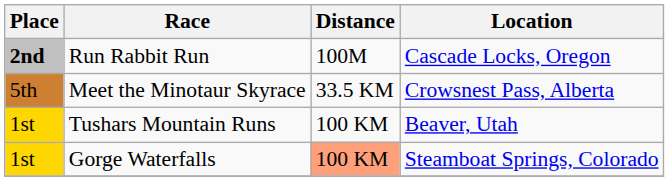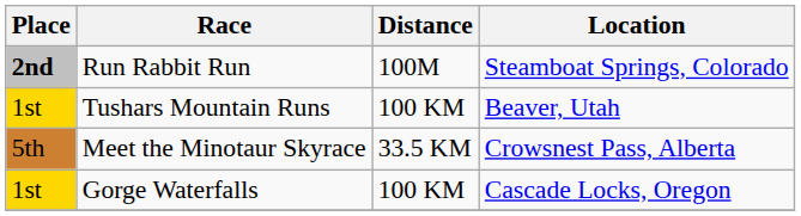Run Rabbit Run | Location: Cascade Locks, Oregon -> Steamboat Springs, Colorado
rows swapped: Tushars Mountain Runs <-> Meet the Minotaur Skyrace
Gorge Waterfalls | Distance: lightsalmon background -> no background
Gorge Waterfalls | Location: Steamboat Springs, Colorado -> Cascade Locks, Oregon
